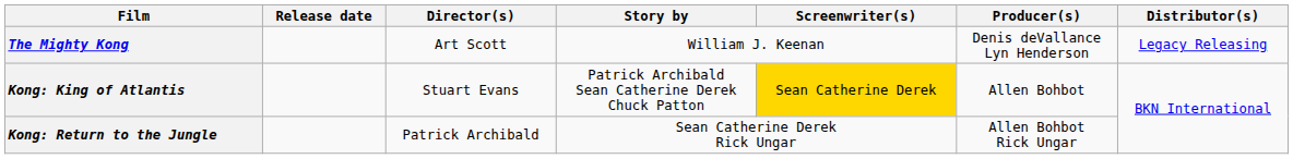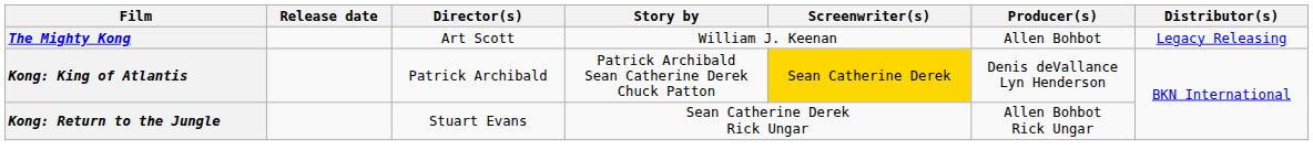The Mighty Kong | Producer(s): Denis deVallance Lyn Henderson -> Allen Bohbot
Kong: King of Atlantis | Director(s): Stuart Evans -> Patrick Archibald
Kong: King of Atlantis | Producer(s): Allen Bohbot -> Denis deVallance Lyn Henderson
Kong: Return to the Jungle | Director(s): Patrick Archibald -> Stuart Evans
